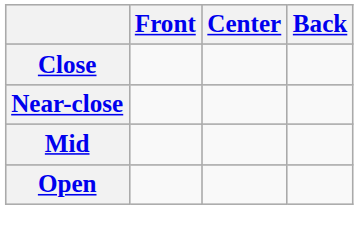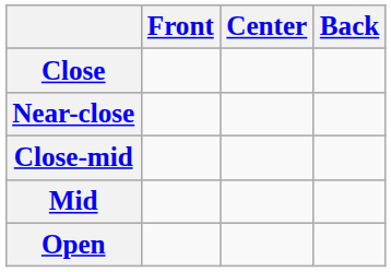+ row: Close-mid
